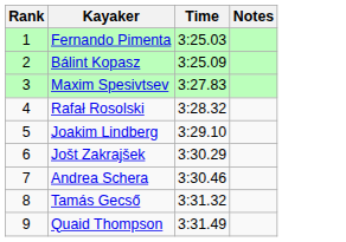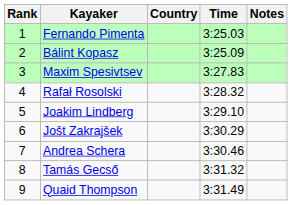+ column: Country
